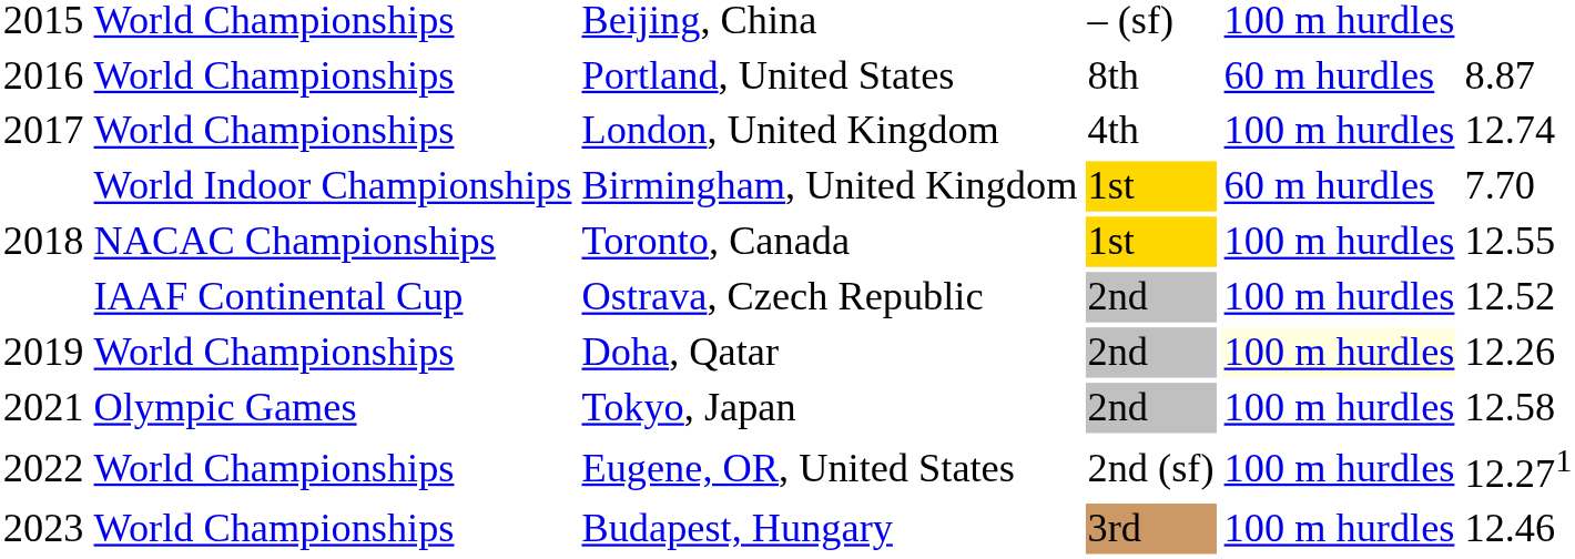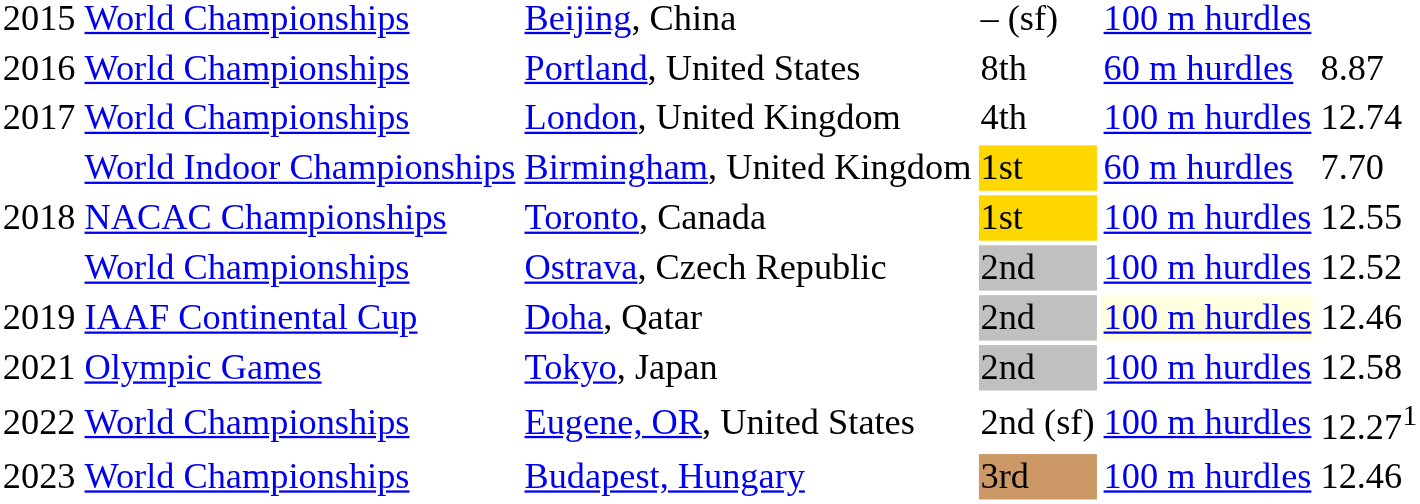Ostrava, Czech Republic | column 2: IAAF Continental Cup -> World Championships
Doha, Qatar | column 2: World Championships -> IAAF Continental Cup
Doha, Qatar | column 6: 12.26 -> 12.46
